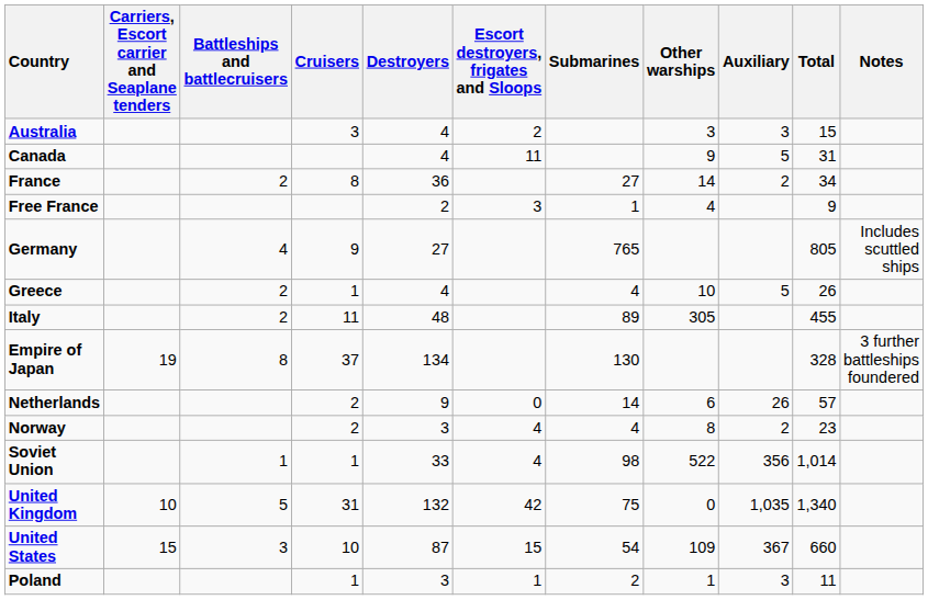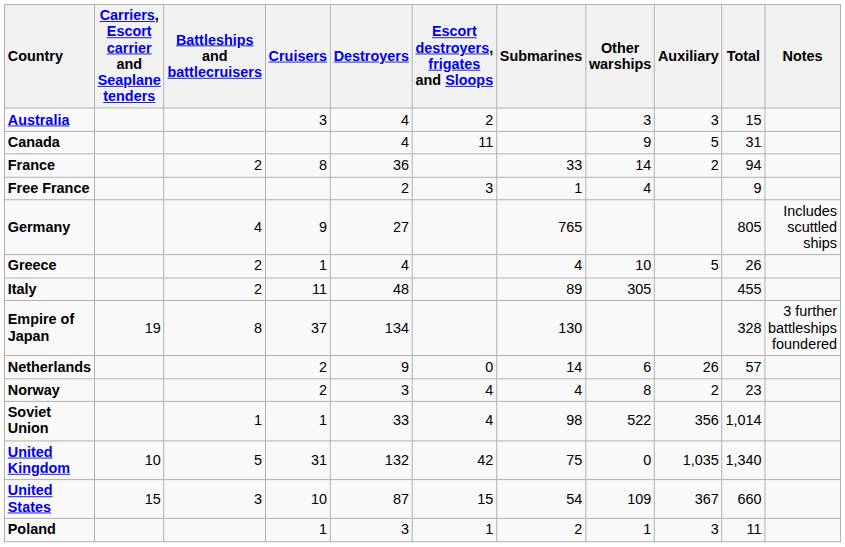France | Submarines: 27 -> 33
France | Total: 34 -> 94
